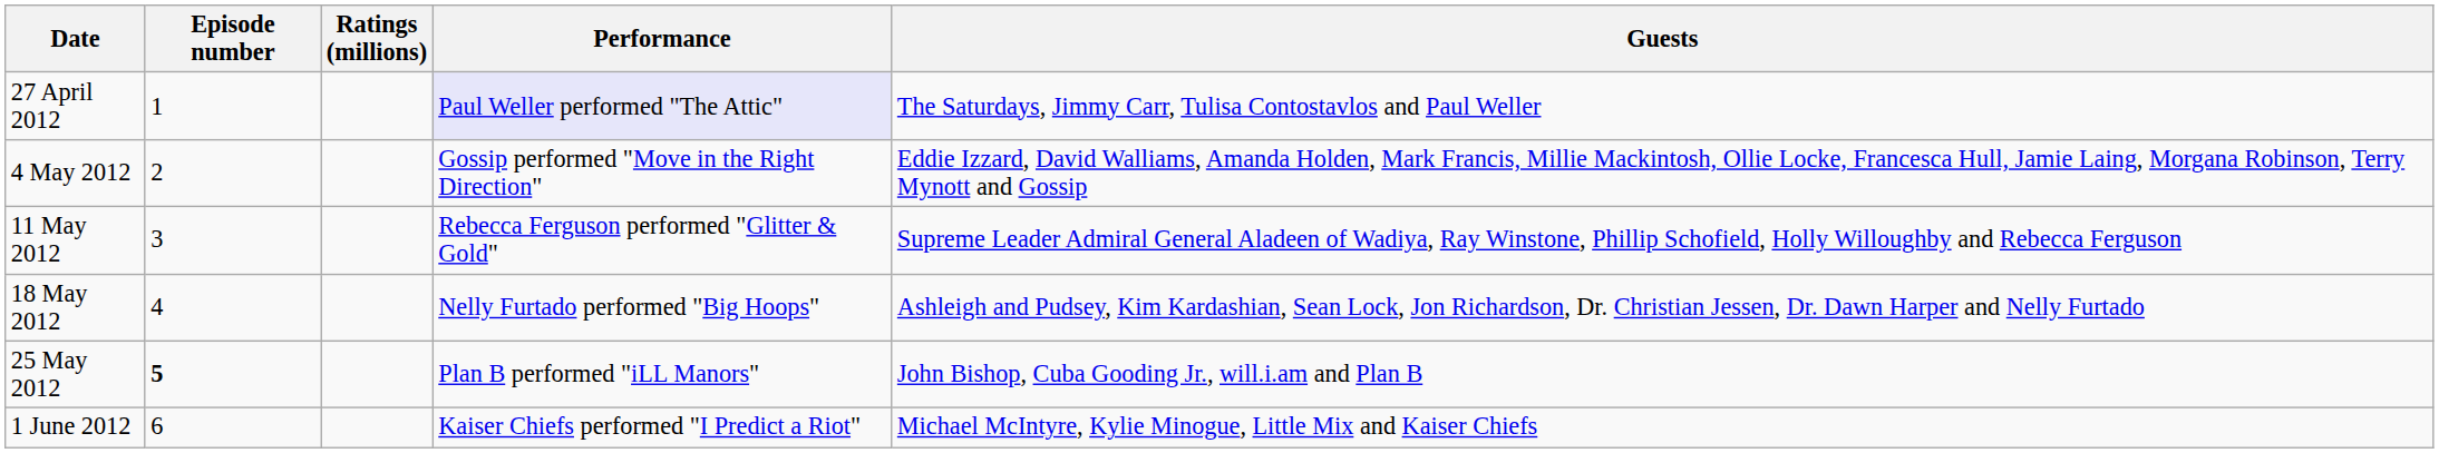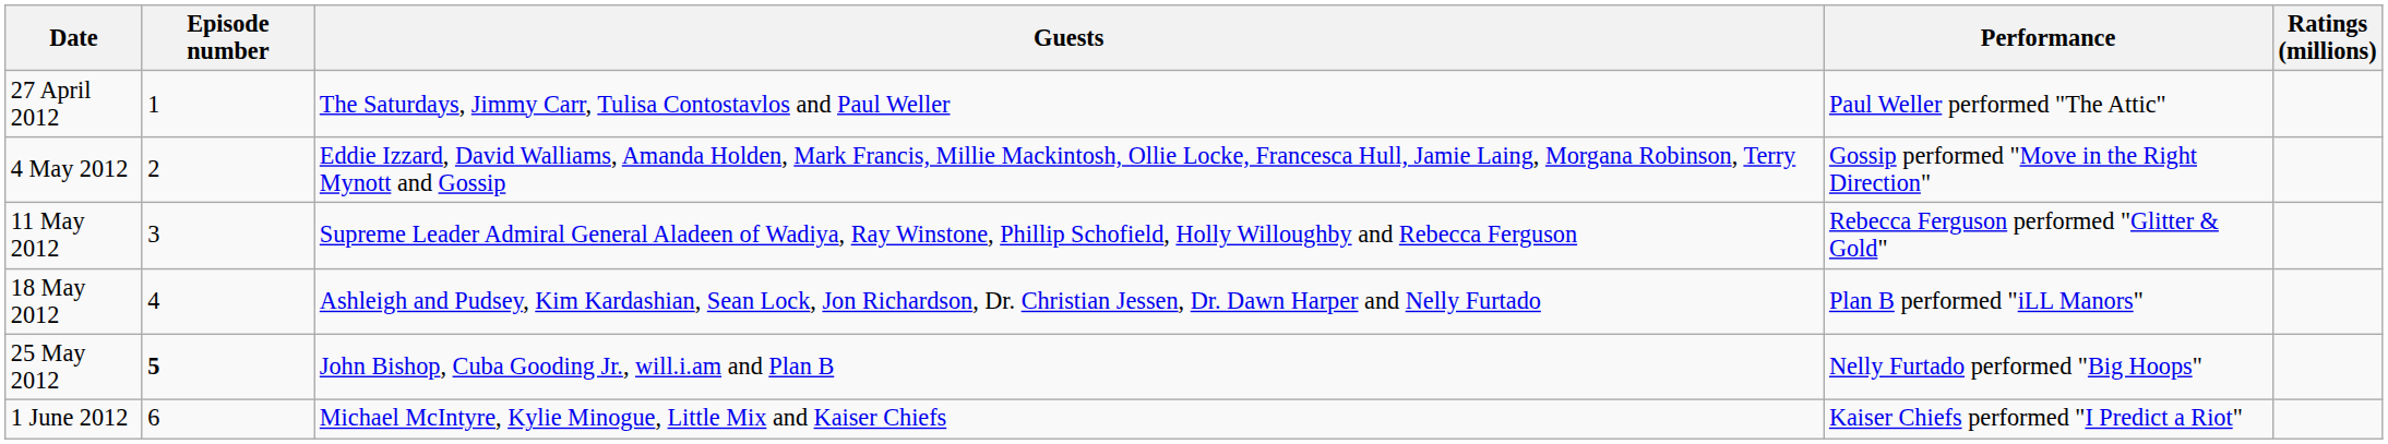columns swapped: Guests <-> Ratings (millions)
27 April 2012 | Performance: lavender background -> no background
18 May 2012 | Performance: Nelly Furtado performed "Big Hoops" -> Plan B performed "iLL Manors"
25 May 2012 | Performance: Plan B performed "iLL Manors" -> Nelly Furtado performed "Big Hoops"
